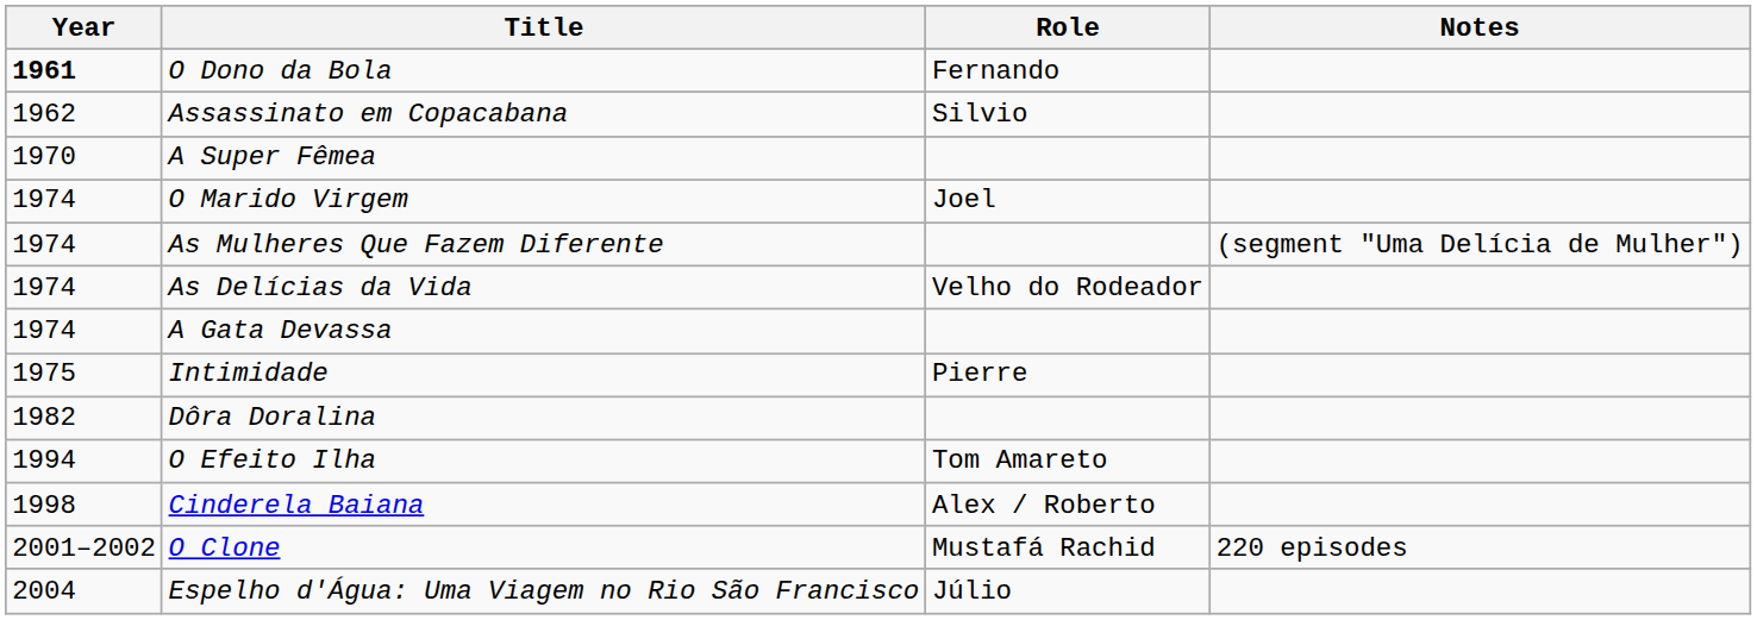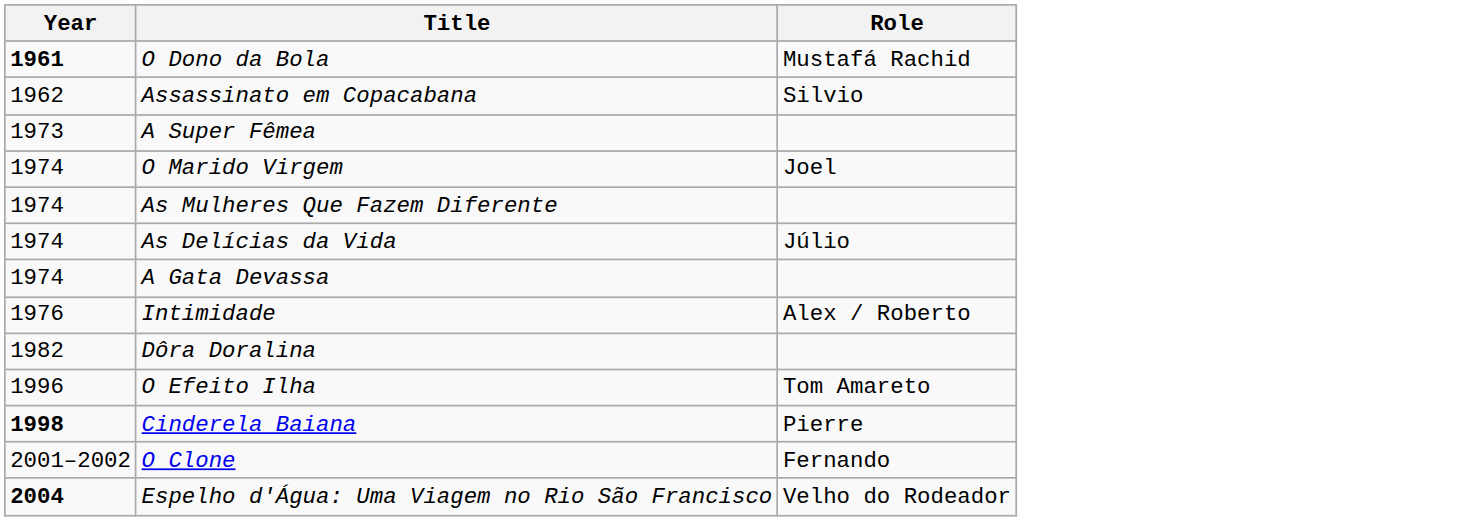- column: Notes | (segment "Uma Delícia de Mulher") | 220 episodes
O Dono da Bola | Role: Fernando -> Mustafá Rachid
A Super Fêmea | Year: 1970 -> 1973
As Delícias da Vida | Role: Velho do Rodeador -> Júlio
Intimidade | Year: 1975 -> 1976
Intimidade | Role: Pierre -> Alex / Roberto
O Efeito Ilha | Year: 1994 -> 1996
Cinderela Baiana | Year: normal -> bold
Cinderela Baiana | Role: Alex / Roberto -> Pierre
O Clone | Role: Mustafá Rachid -> Fernando
Espelho d'Água: Uma Viagem no Rio São Francisco | Year: normal -> bold
Espelho d'Água: Uma Viagem no Rio São Francisco | Role: Júlio -> Velho do Rodeador
